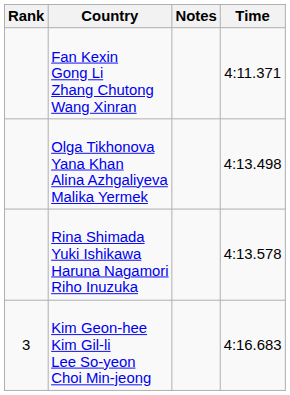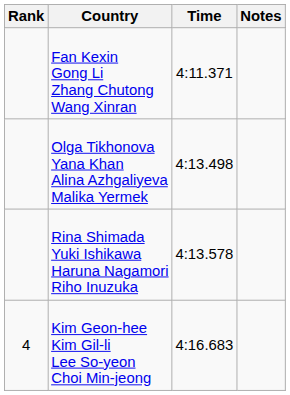columns swapped: Time <-> Notes
Kim Geon-hee Kim Gil-li Lee So-yeon Choi Min-jeong | Rank: 3 -> 4
